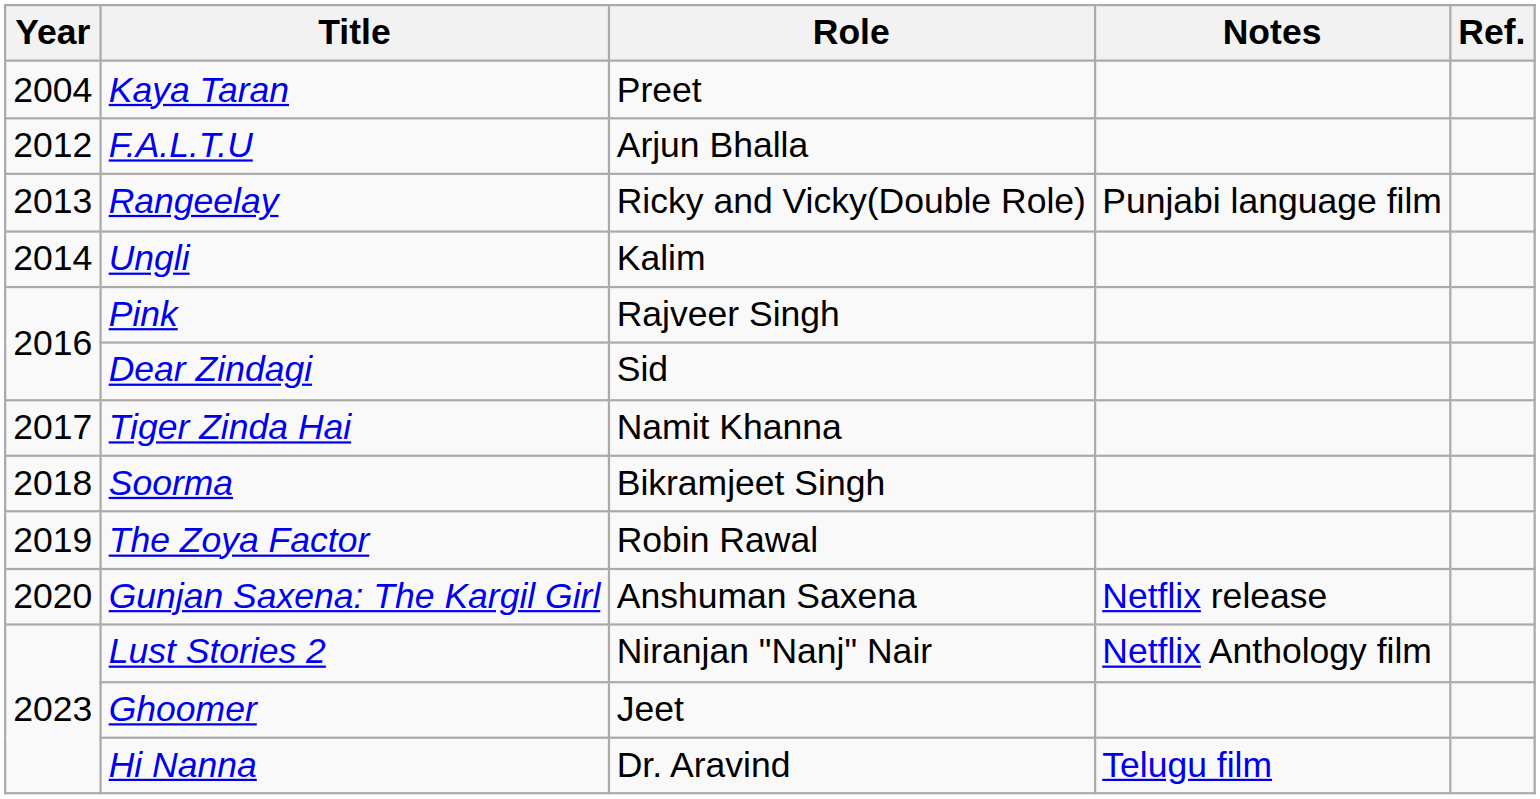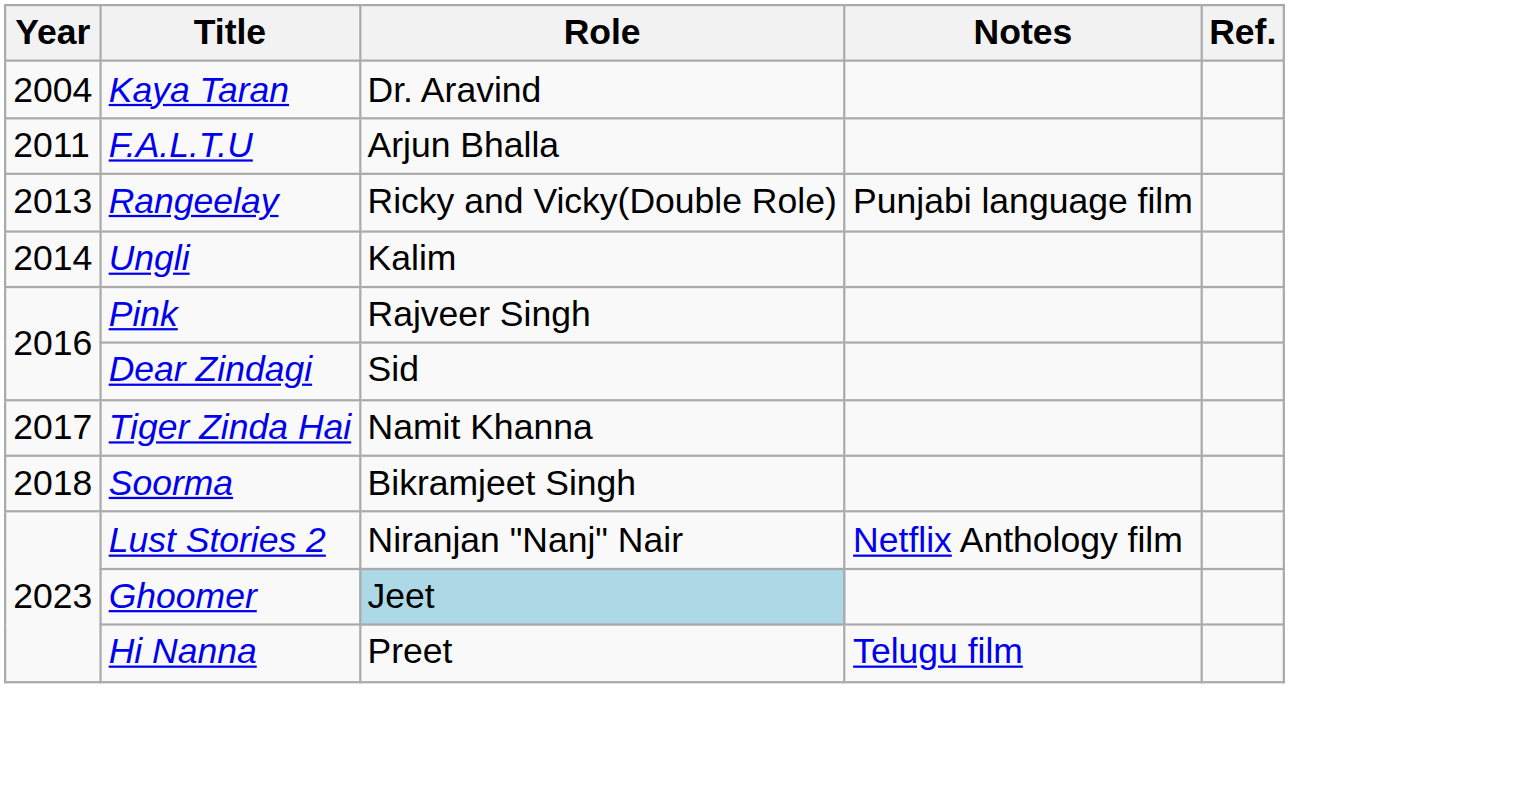Kaya Taran | Role: Preet -> Dr. Aravind
F.A.L.T.U | Year: 2012 -> 2011
- row: 2019 | The Zoya Factor | Robin Rawal
- row: 2020 | Gunjan Saxena: The Kargil Girl | Anshuman Saxena | Netflix release
Ghoomer | Role: no background -> lightblue background
Hi Nanna | Role: Dr. Aravind -> Preet
